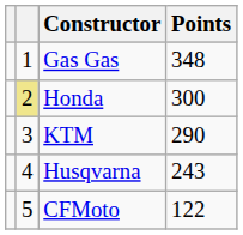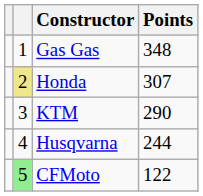Honda | Points: 300 -> 307
Husqvarna | Points: 243 -> 244
CFMoto | column 2: no background -> lightgreen background
